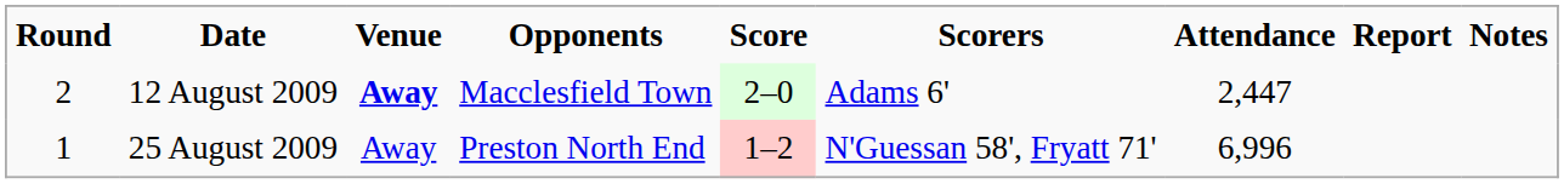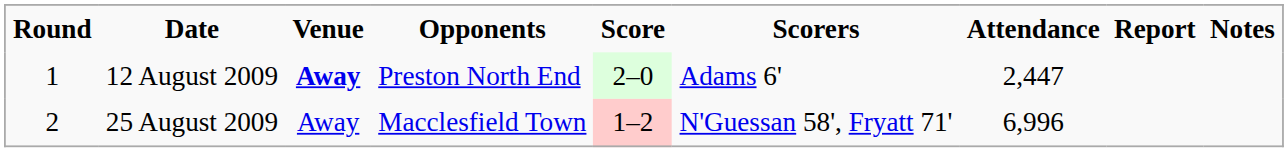12 August 2009 | Round: 2 -> 1
12 August 2009 | Opponents: Macclesfield Town -> Preston North End
25 August 2009 | Round: 1 -> 2
25 August 2009 | Opponents: Preston North End -> Macclesfield Town
